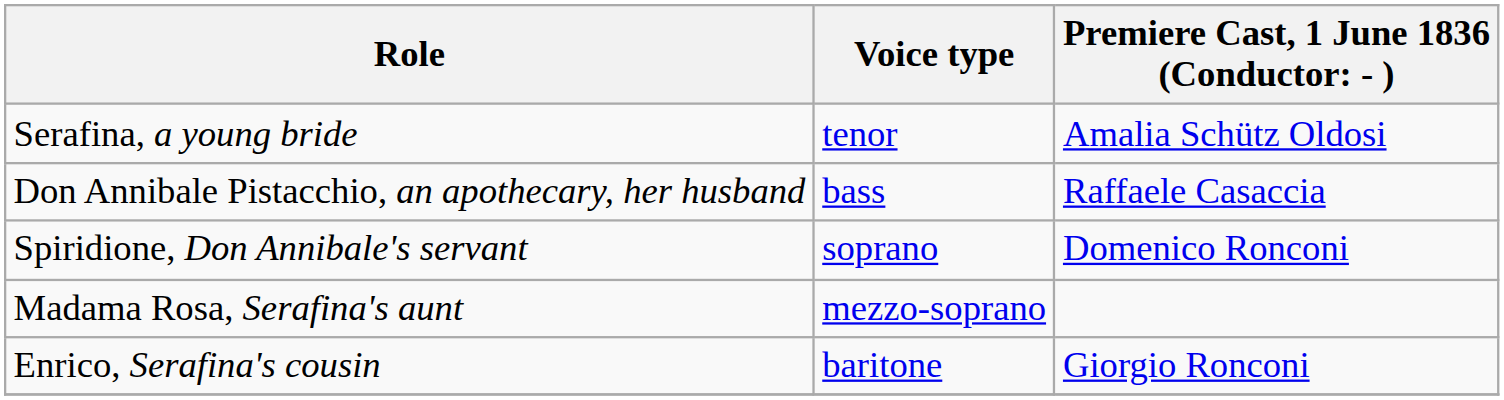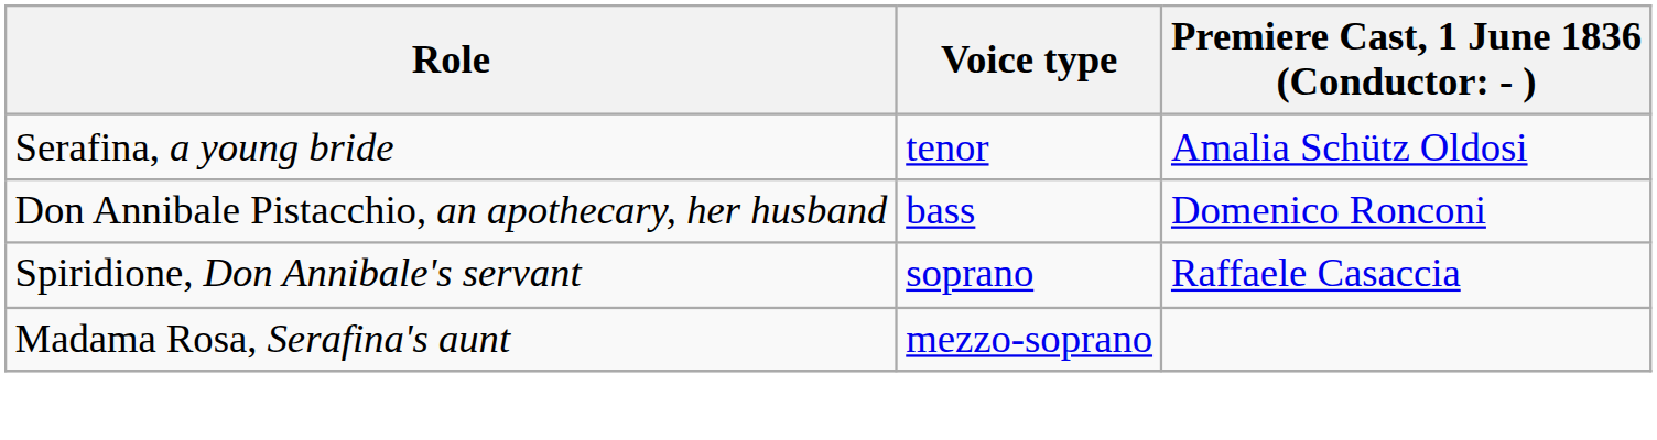Don Annibale Pistacchio, an apothecary, her husband | column 3: Raffaele Casaccia -> Domenico Ronconi
Spiridione, Don Annibale's servant | column 3: Domenico Ronconi -> Raffaele Casaccia
- row: Enrico, Serafina's cousin | baritone | Giorgio Ronconi
